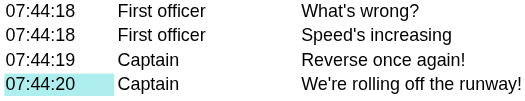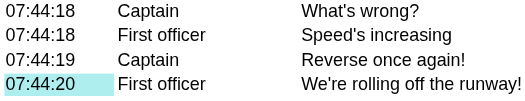What's wrong? | column 2: First officer -> Captain
We're rolling off the runway! | column 2: Captain -> First officer
